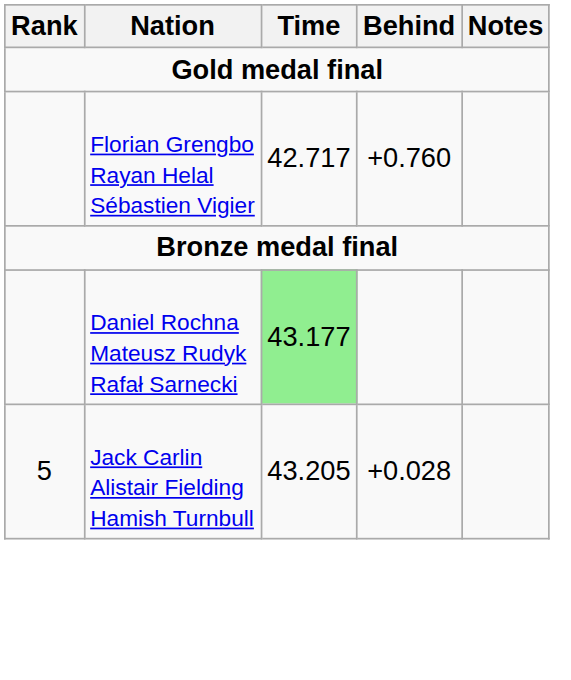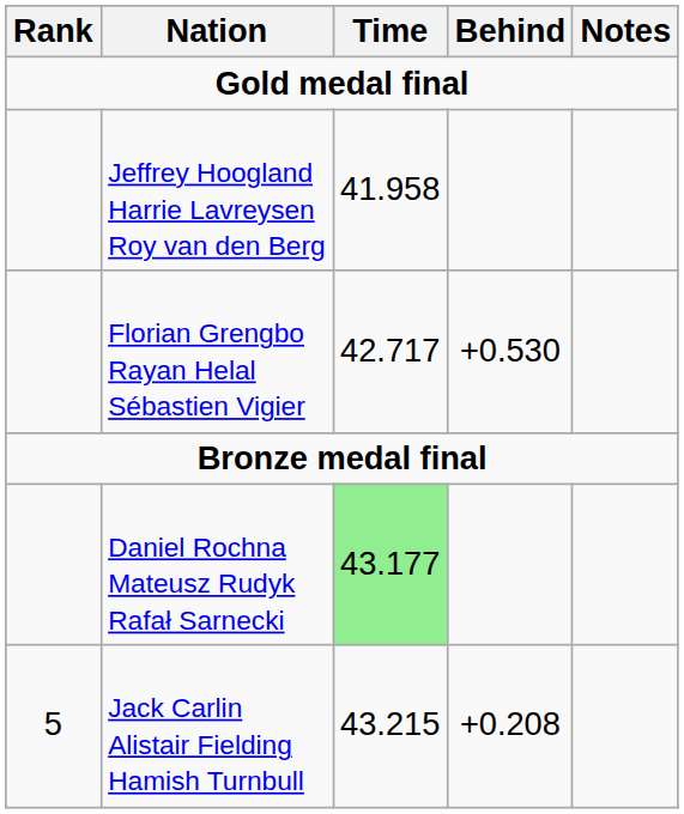+ row: Jeffrey Hoogland Harrie Lavreysen Roy van den Berg | 41.958
Florian Grengbo Rayan Helal Sébastien Vigier | Behind: +0.760 -> +0.530
Jack Carlin Alistair Fielding Hamish Turnbull | Time: 43.205 -> 43.215
Jack Carlin Alistair Fielding Hamish Turnbull | Behind: +0.028 -> +0.208
